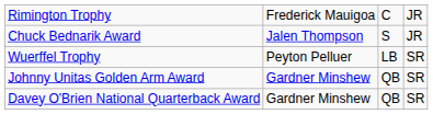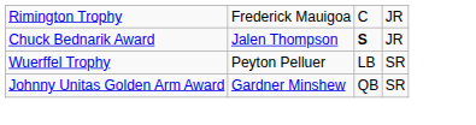Chuck Bednarik Award | column 3: normal -> bold
- row: Davey O'Brien National Quarterback Award | Gardner Minshew | QB | SR
